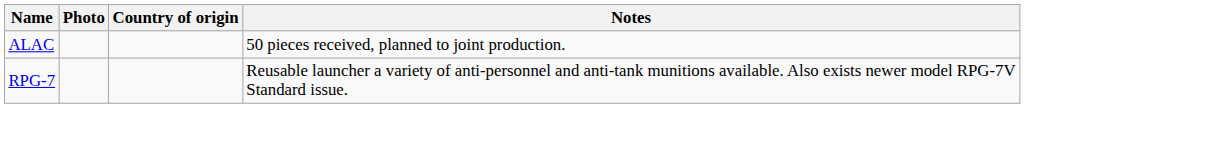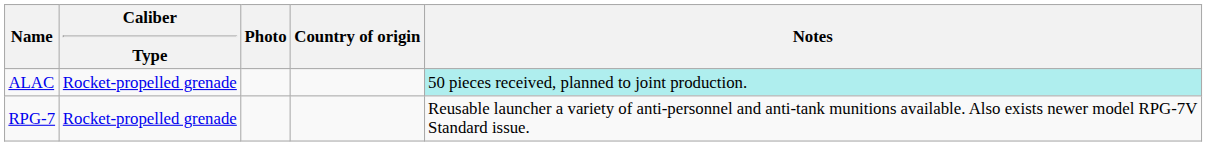+ column: Caliber Type | Rocket-propelled grenade | Rocket-propelled grenade
ALAC | Notes: no background -> paleturquoise background
